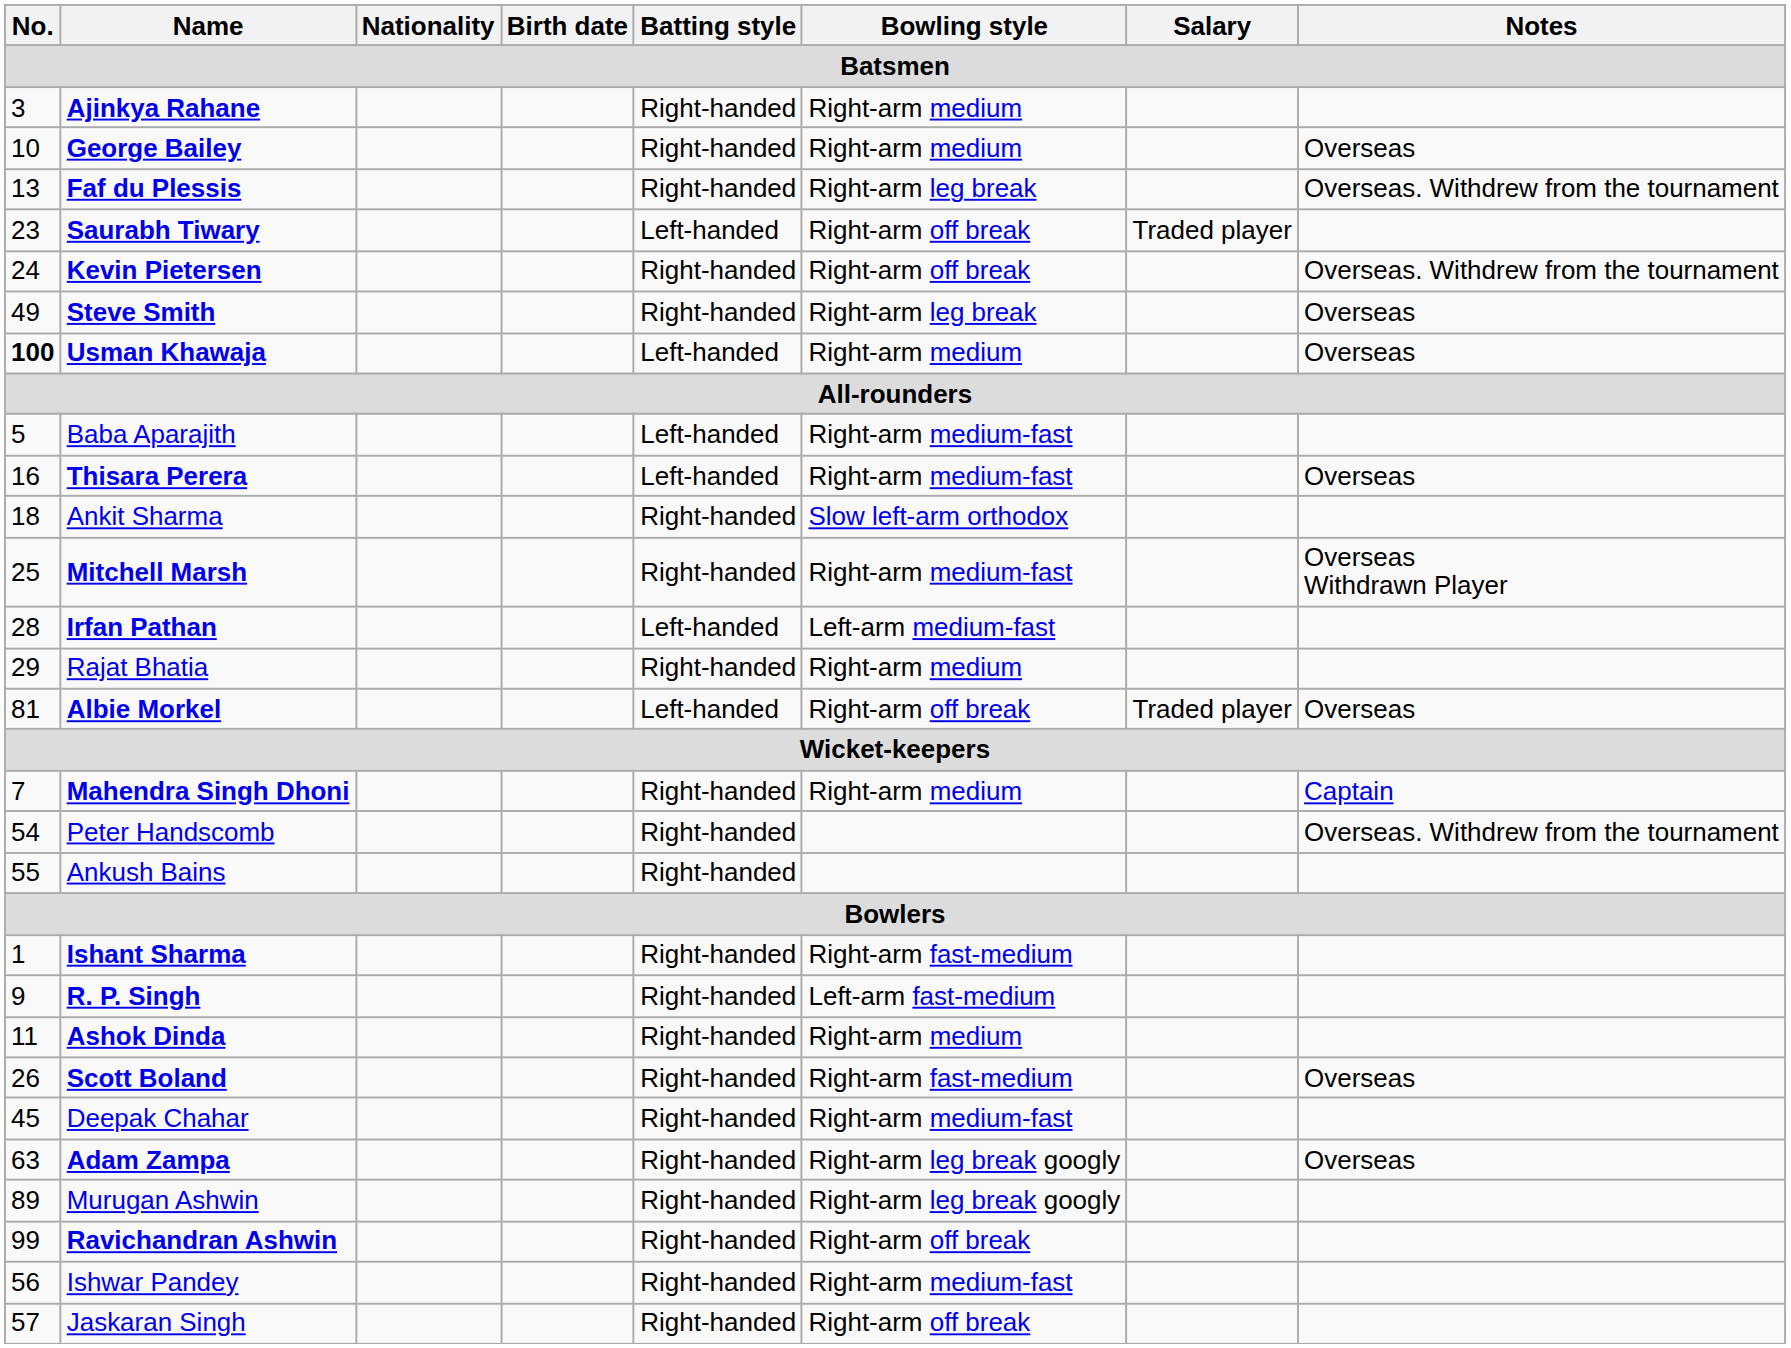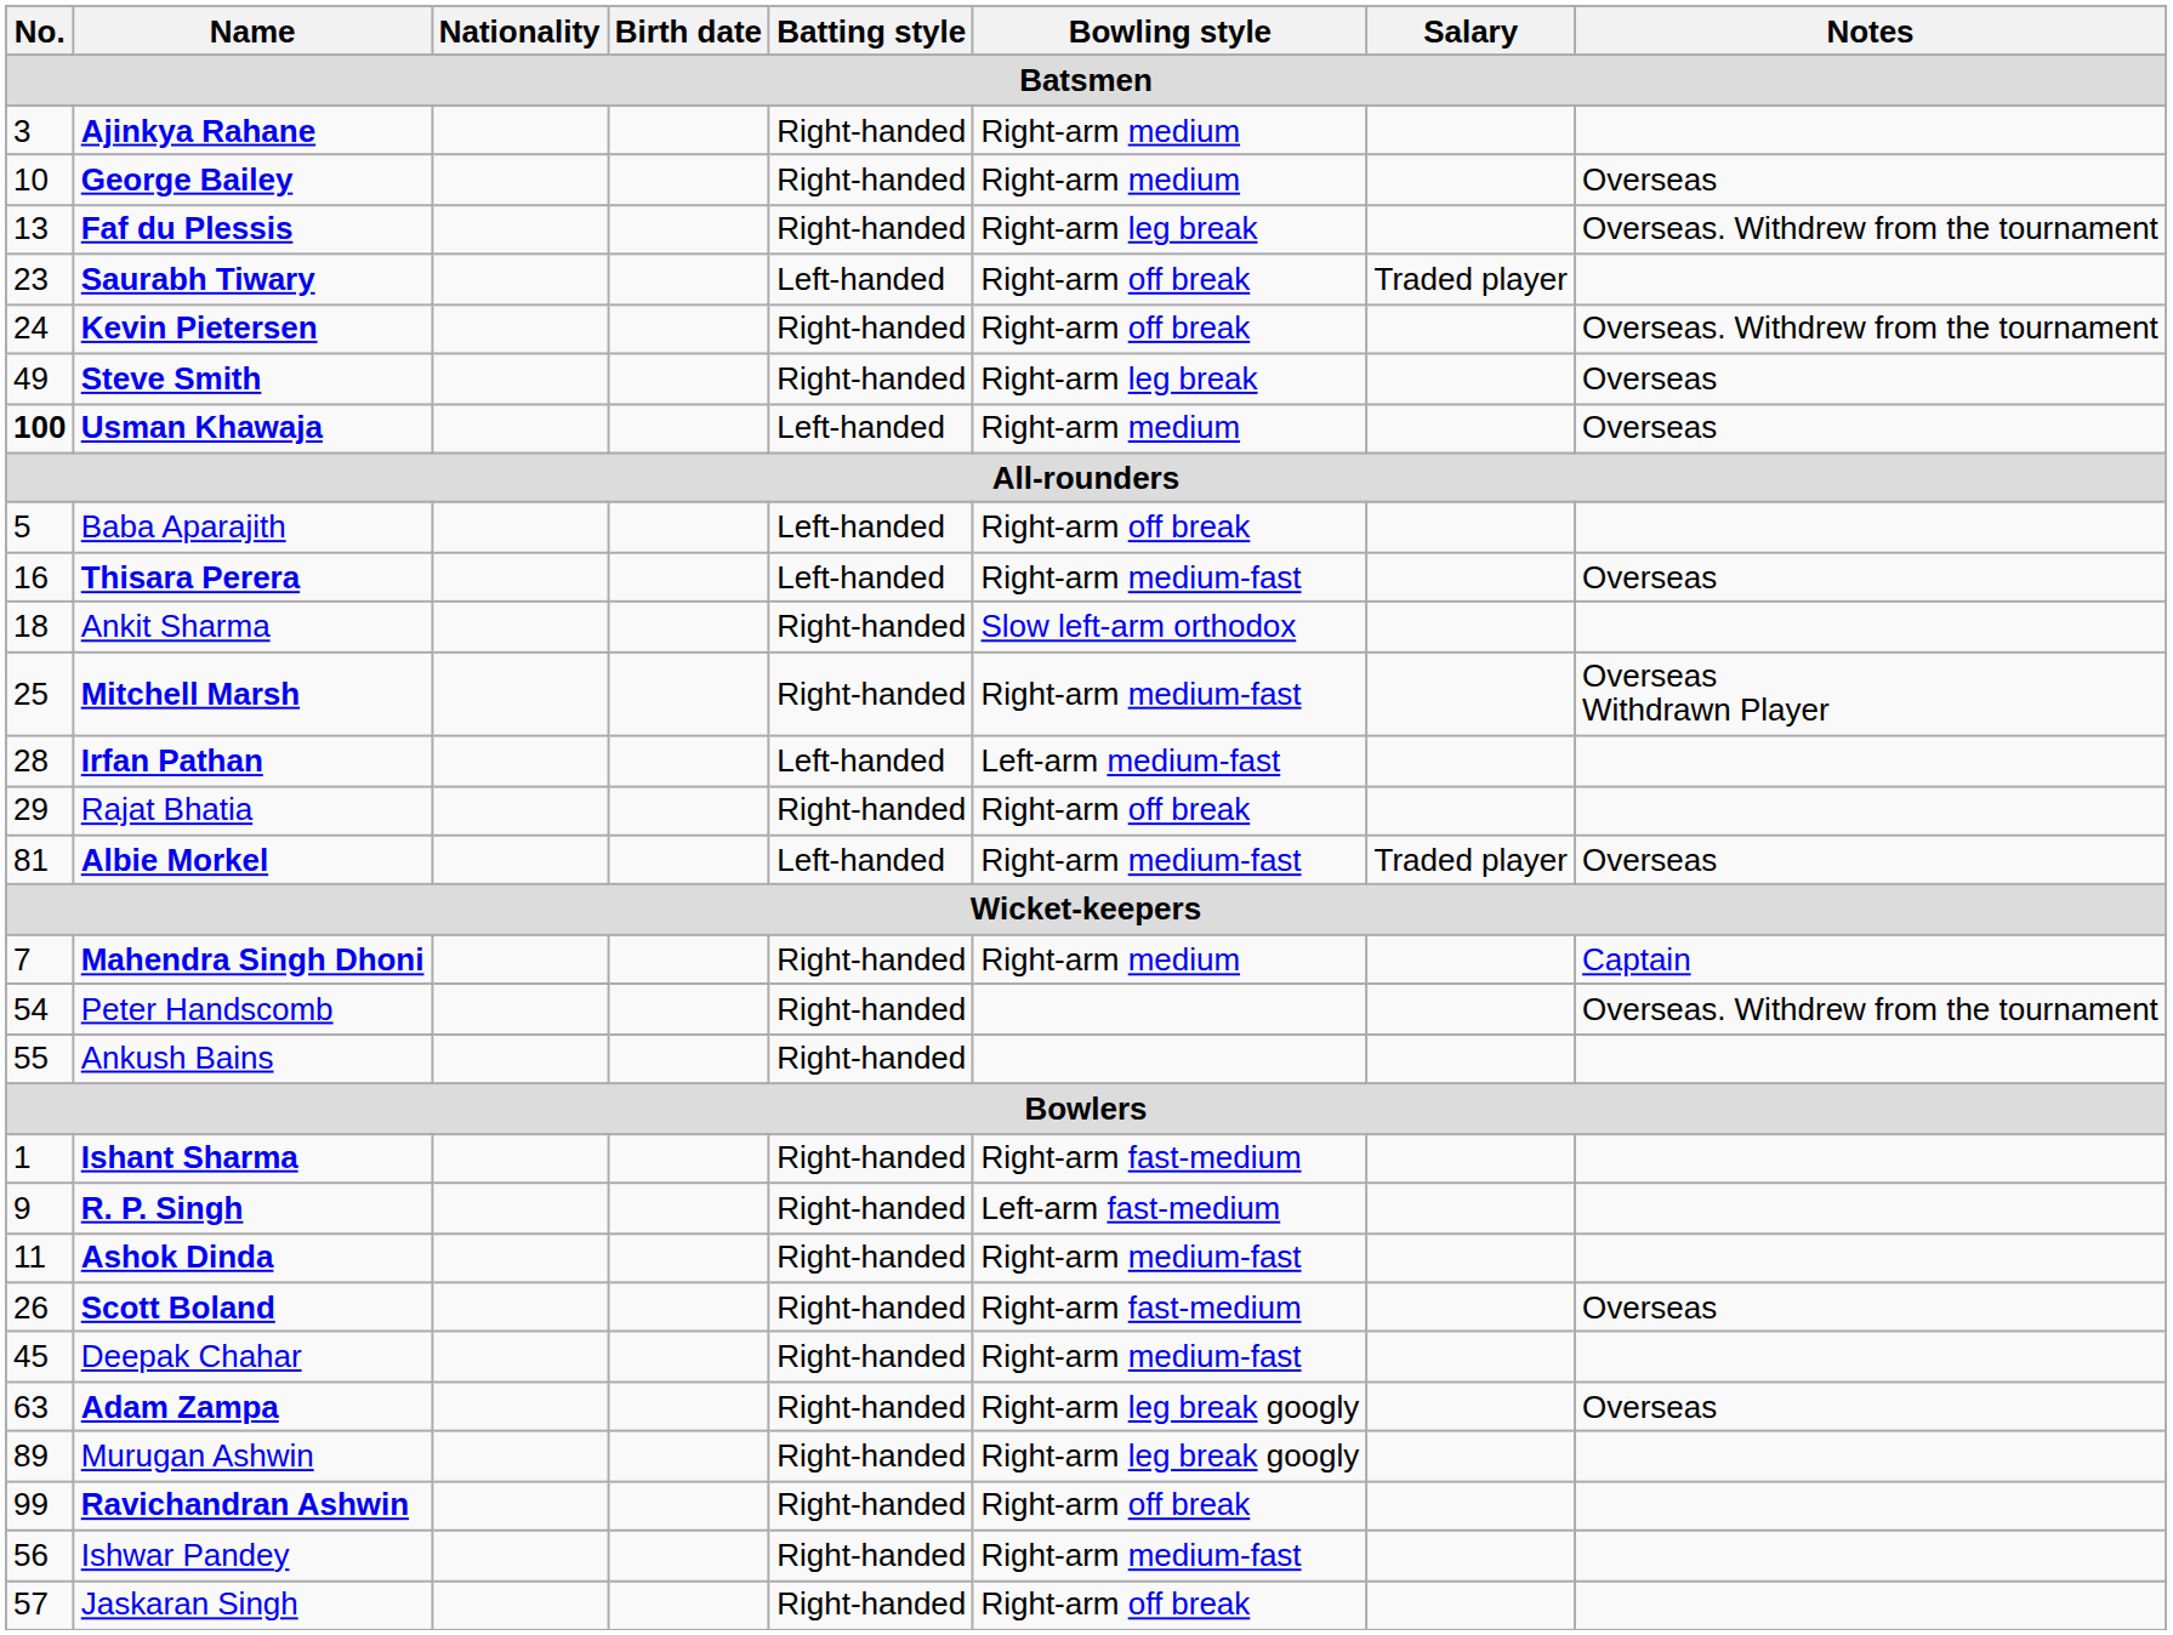Baba Aparajith | Bowling style: Right-arm medium-fast -> Right-arm off break
Rajat Bhatia | Bowling style: Right-arm medium -> Right-arm off break
Albie Morkel | Bowling style: Right-arm off break -> Right-arm medium-fast
Ashok Dinda | Bowling style: Right-arm medium -> Right-arm medium-fast
